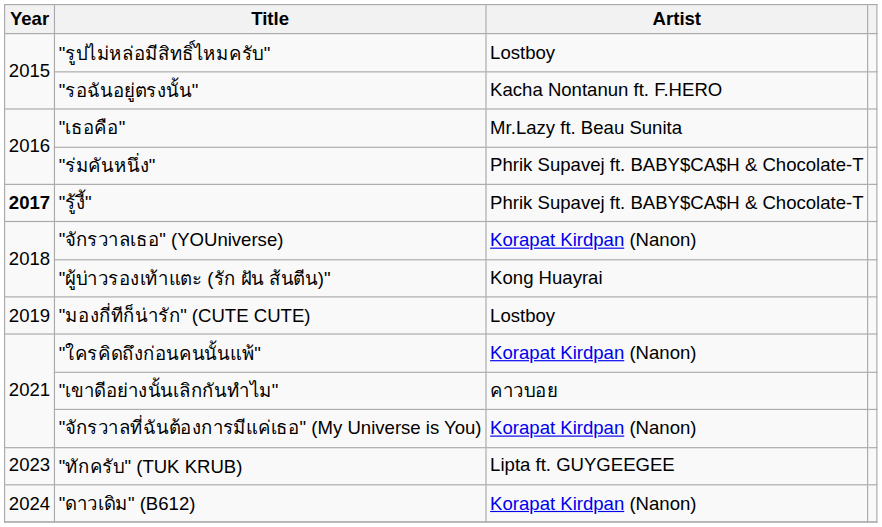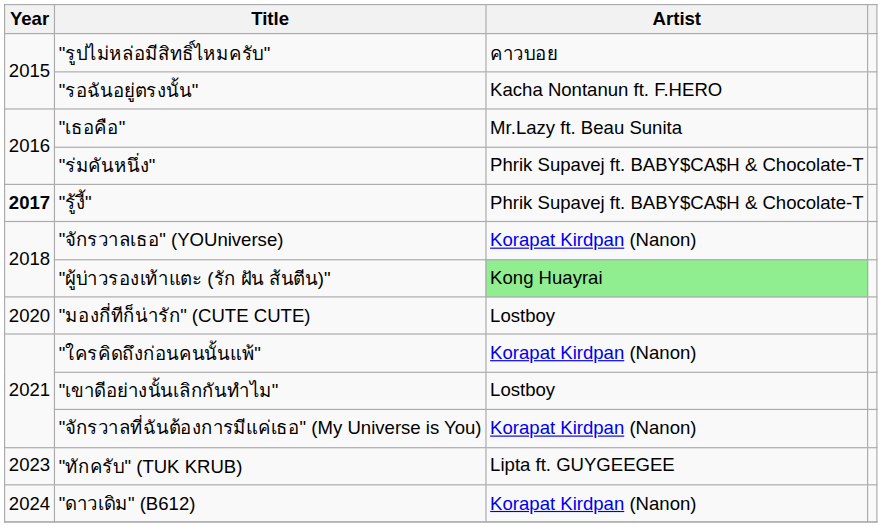"รูปไม่หล่อมีสิทธิ์ไหมครับ" | Artist: Lostboy -> คาวบอย
"ผู้บ่าวรองเท้าแตะ (รัก ฝัน ส้นตีน)" | Artist: no background -> lightgreen background
"มองกี่ทีก็น่ารัก" (CUTE CUTE) | Year: 2019 -> 2020
"เขาดีอย่างนั้นเลิกกันทำไม" | Artist: คาวบอย -> Lostboy
